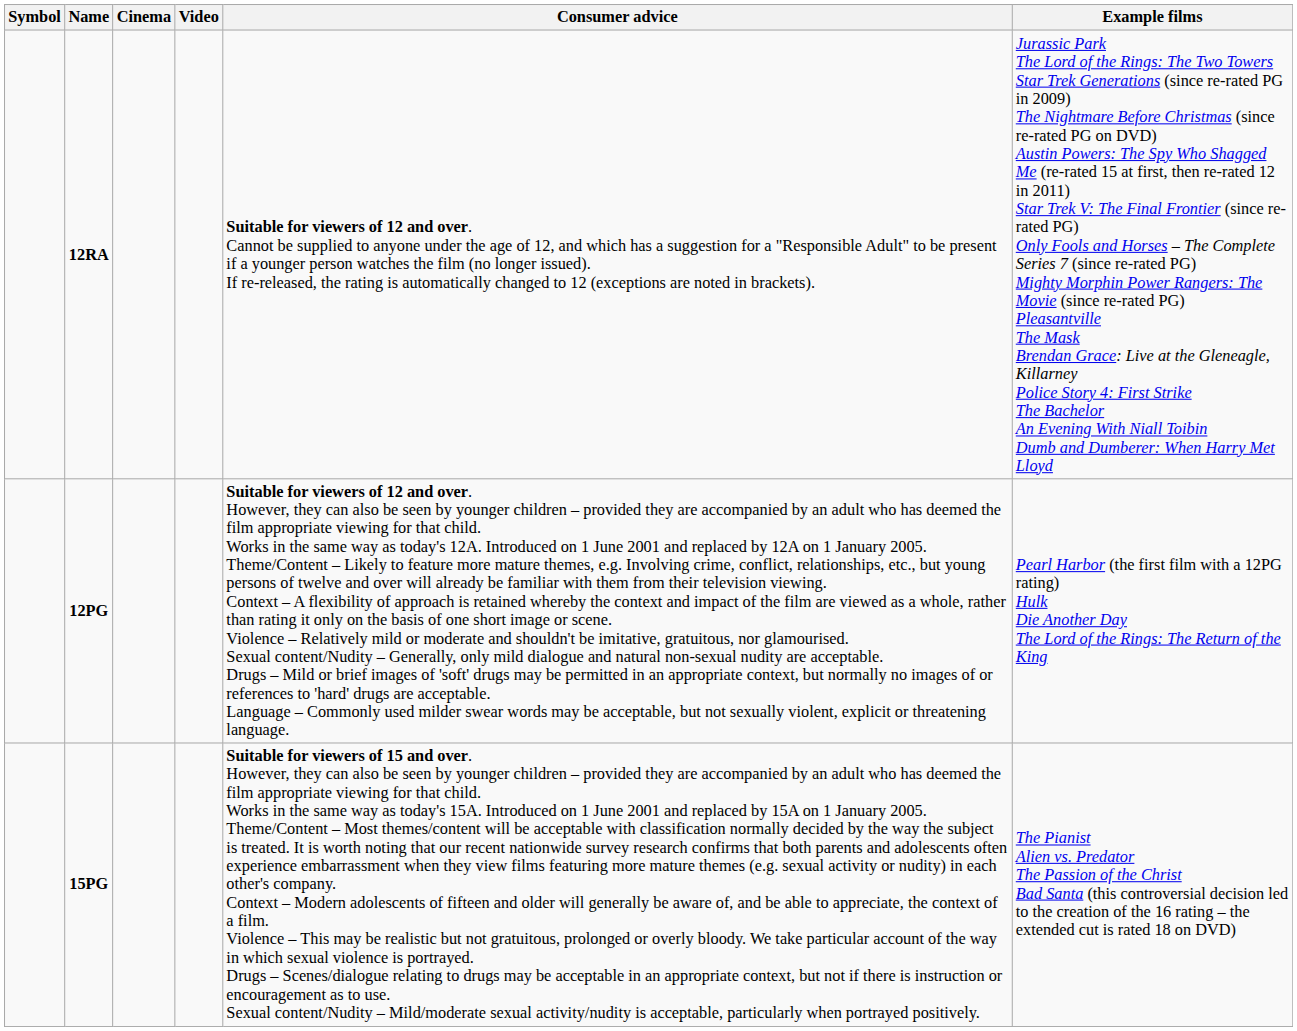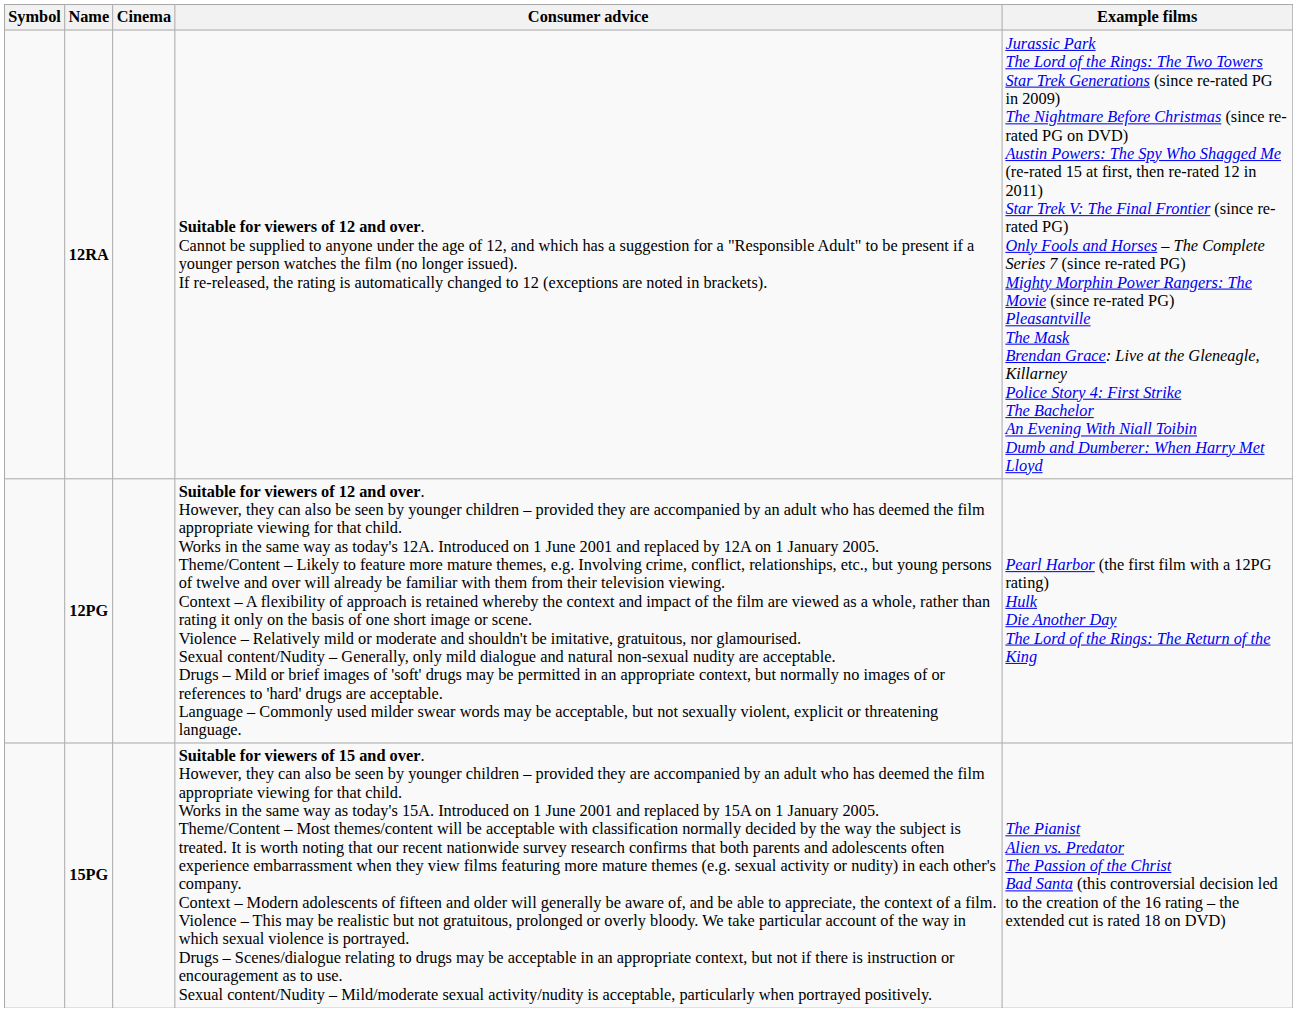- column: Video
